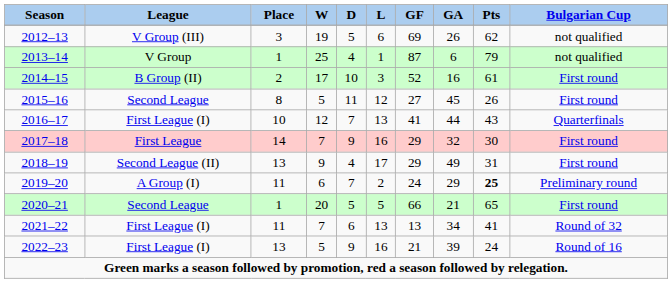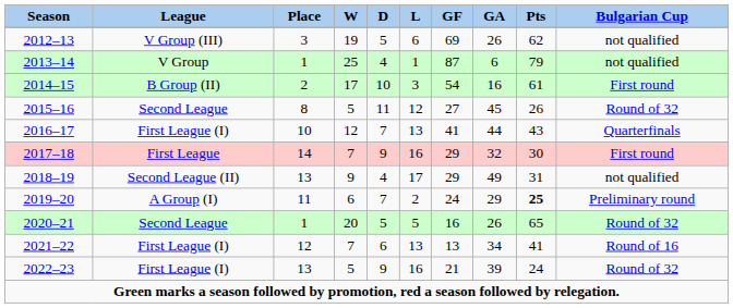2014–15 | GF: 52 -> 54
2015–16 | Bulgarian Cup: First round -> Round of 32
2018–19 | Bulgarian Cup: First round -> not qualified
2020–21 | GF: 66 -> 16
2020–21 | GA: 21 -> 26
2020–21 | Bulgarian Cup: First round -> Round of 32
2021–22 | Place: 11 -> 12
2021–22 | Bulgarian Cup: Round of 32 -> Round of 16
2022–23 | Bulgarian Cup: Round of 16 -> Round of 32
